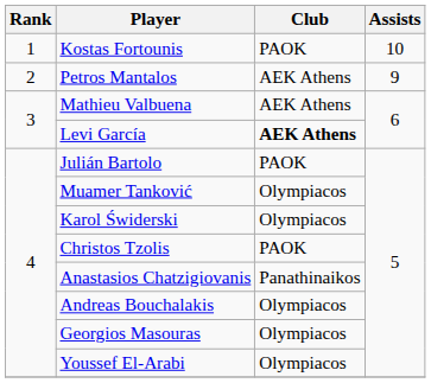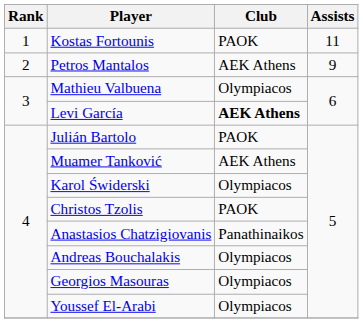Kostas Fortounis | Assists: 10 -> 11
Mathieu Valbuena | Club: AEK Athens -> Olympiacos
Muamer Tanković | Club: Olympiacos -> AEK Athens
